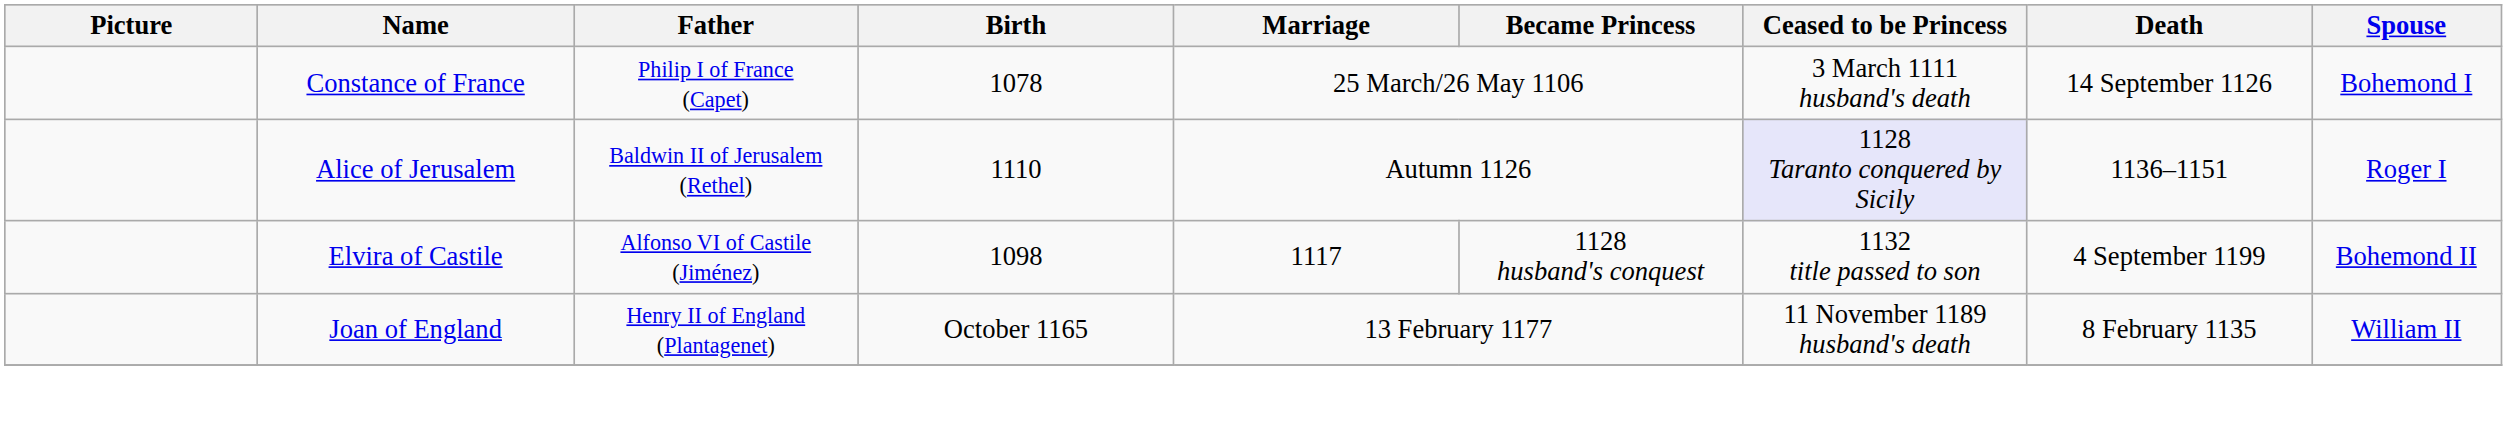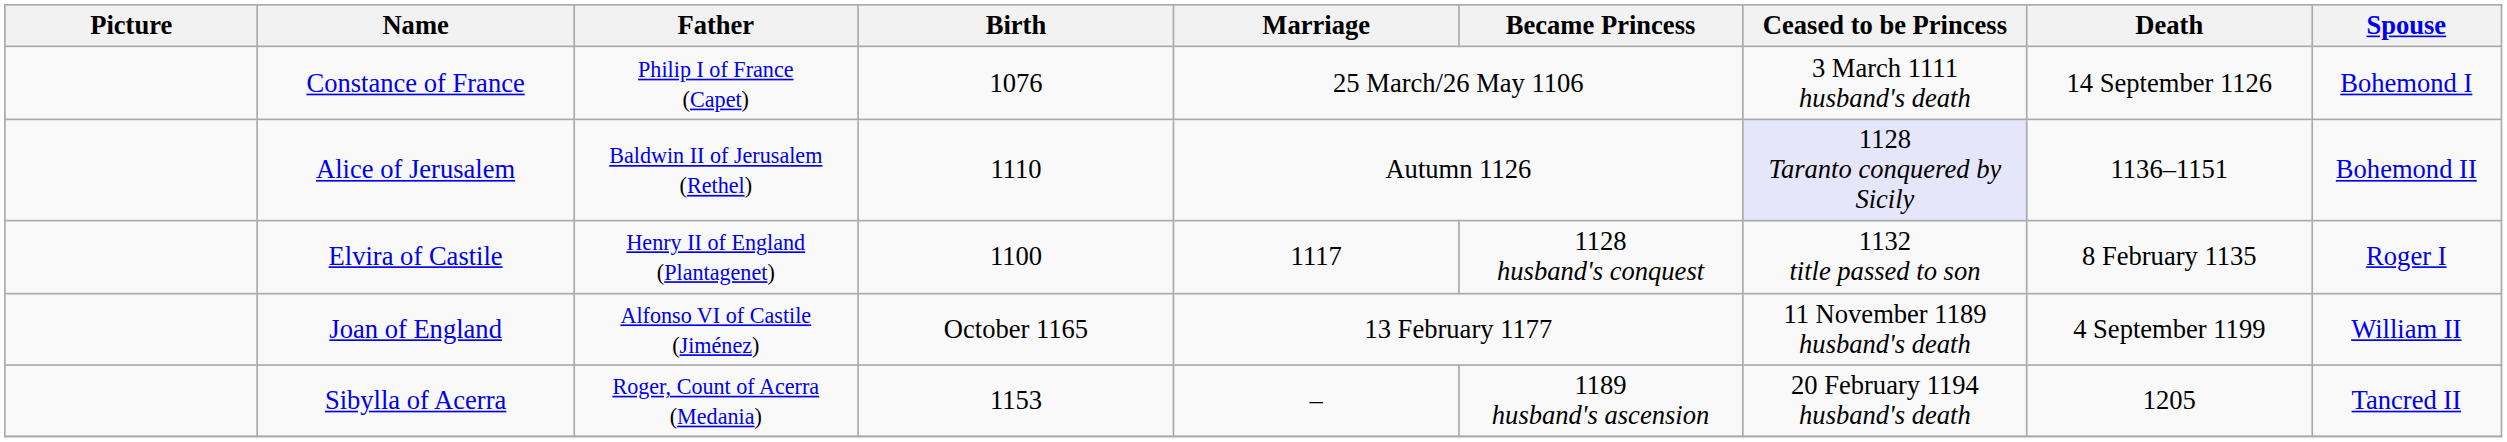Constance of France | Birth: 1078 -> 1076
Alice of Jerusalem | Spouse: Roger I -> Bohemond II
Elvira of Castile | Father: Alfonso VI of Castile (Jiménez) -> Henry II of England (Plantagenet)
Elvira of Castile | Birth: 1098 -> 1100
Elvira of Castile | Death: 4 September 1199 -> 8 February 1135
Elvira of Castile | Spouse: Bohemond II -> Roger I
Joan of England | Father: Henry II of England (Plantagenet) -> Alfonso VI of Castile (Jiménez)
Joan of England | Death: 8 February 1135 -> 4 September 1199
+ row: Sibylla of Acerra | Roger, Count of Acerra (Medania) | 1153 | – | 1189 husband's ascension | 20 February 1194 husband's death | 1205 | Tancred II
